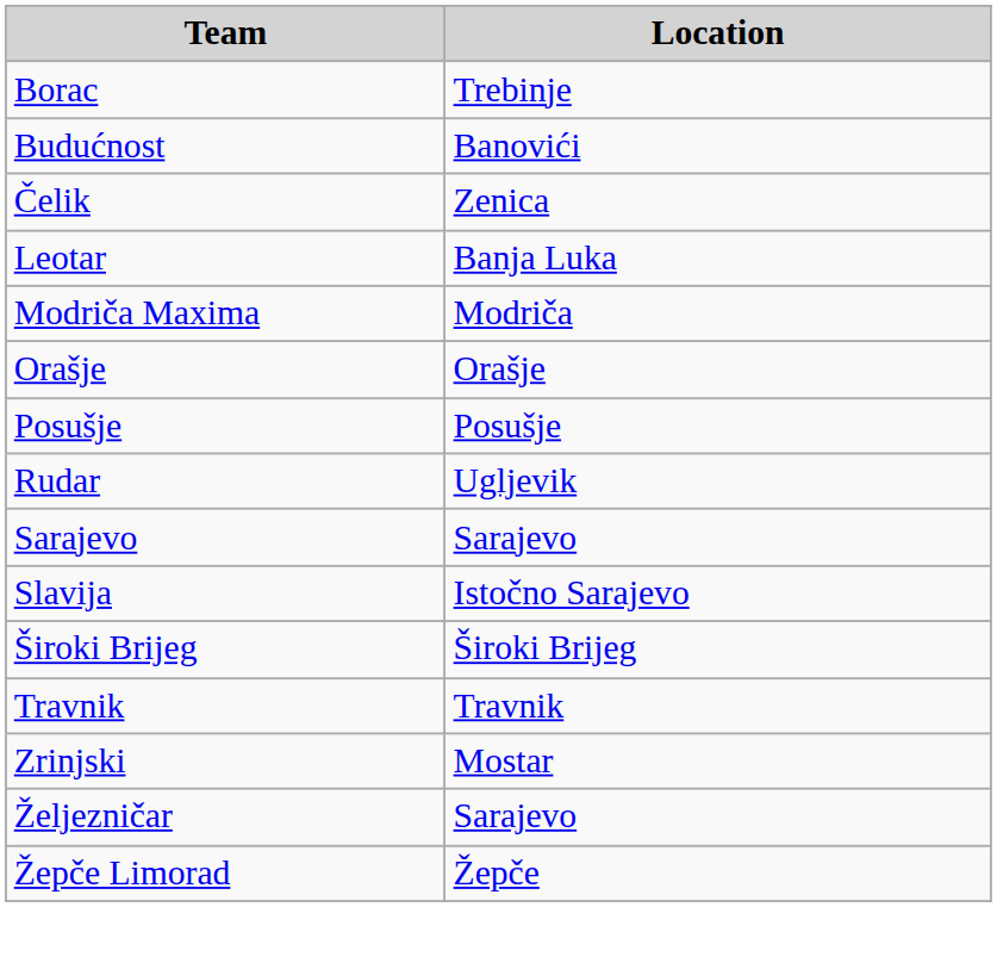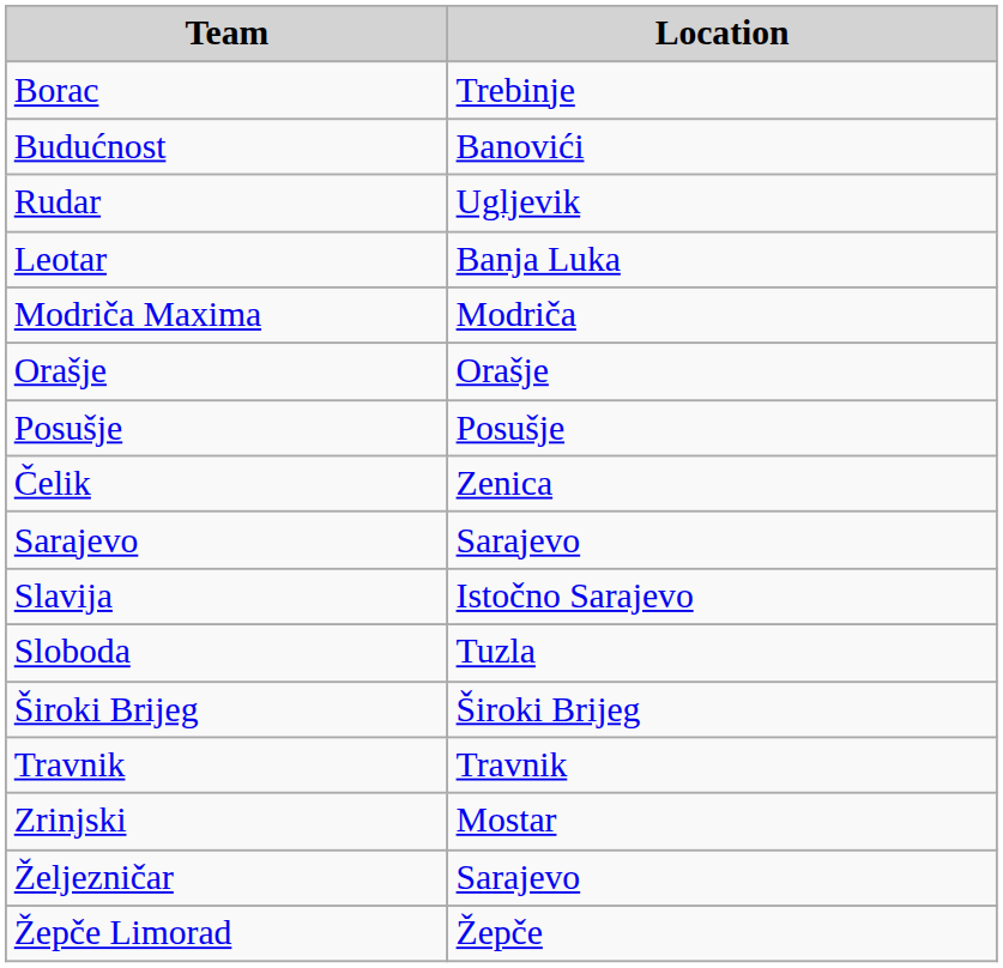rows swapped: Čelik <-> Rudar
+ row: Sloboda | Tuzla
